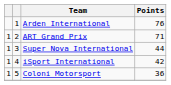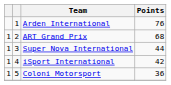ART Grand Prix | Points: 71 -> 68
